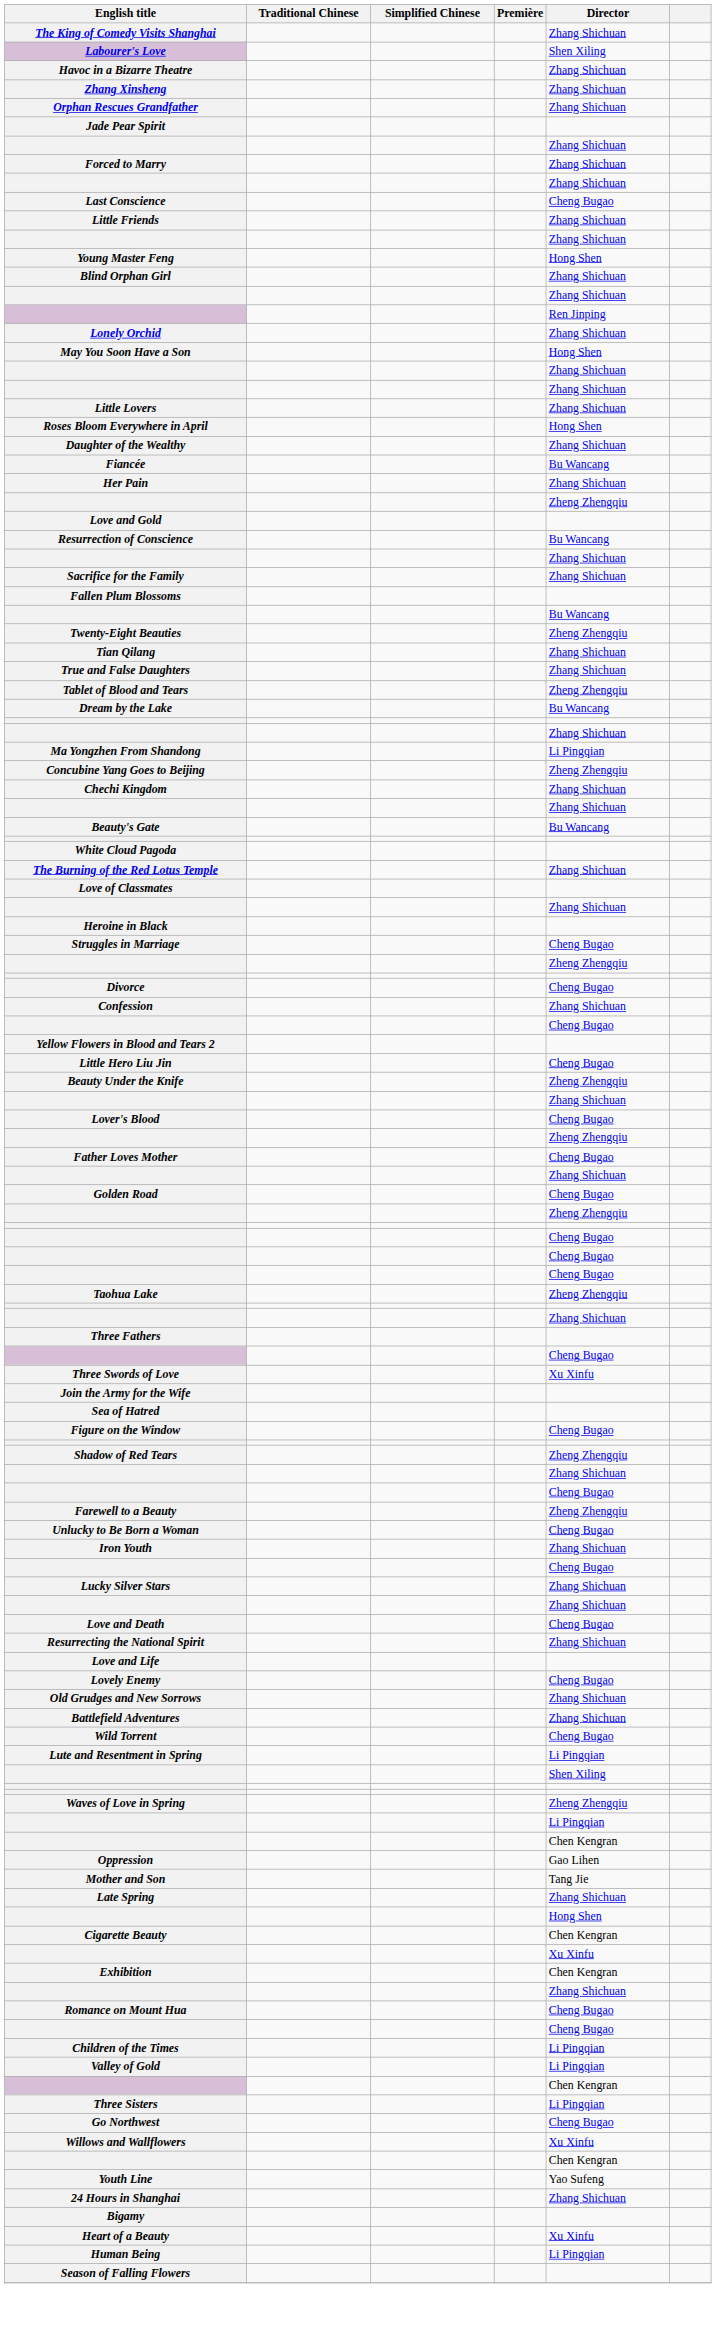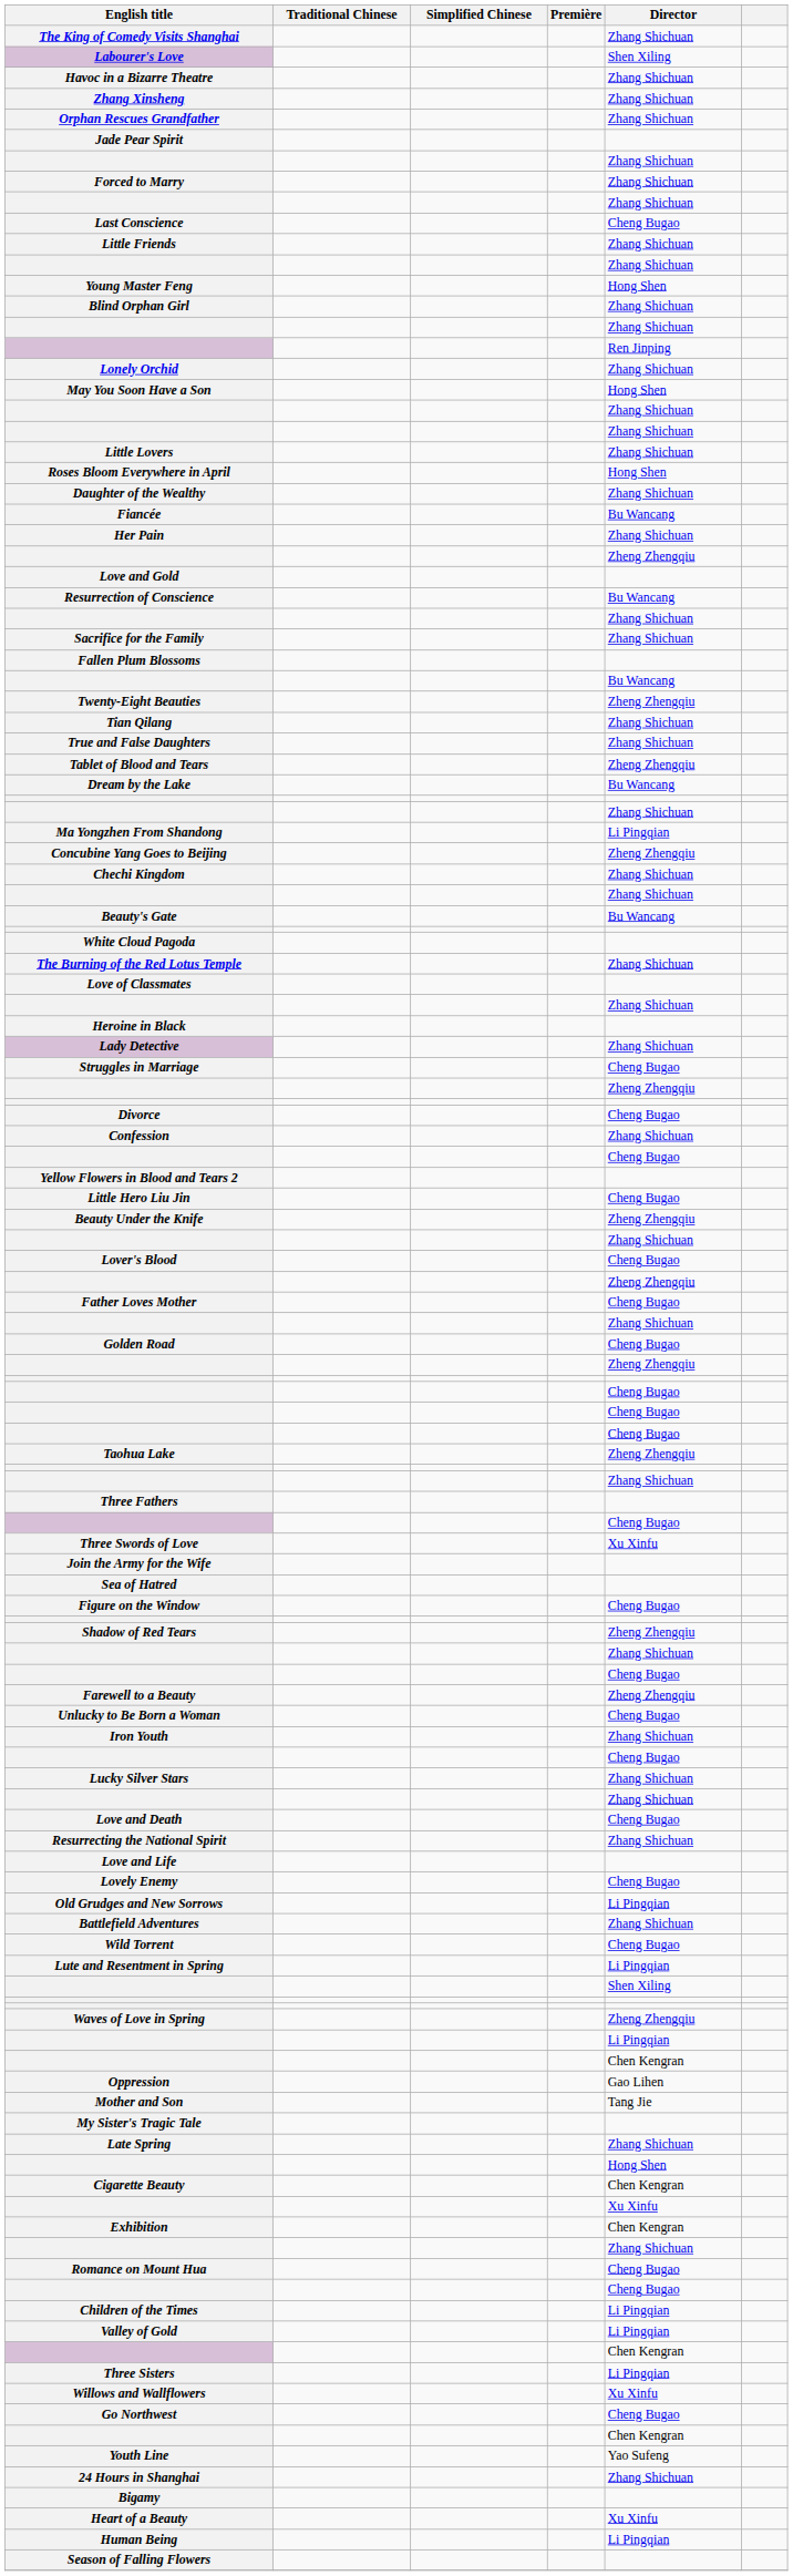+ row: Lady Detective | Zhang Shichuan
Old Grudges and New Sorrows | Director: Zhang Shichuan -> Li Pingqian
+ row: My Sister's Tragic Tale
rows swapped: Willows and Wallflowers <-> Go Northwest
